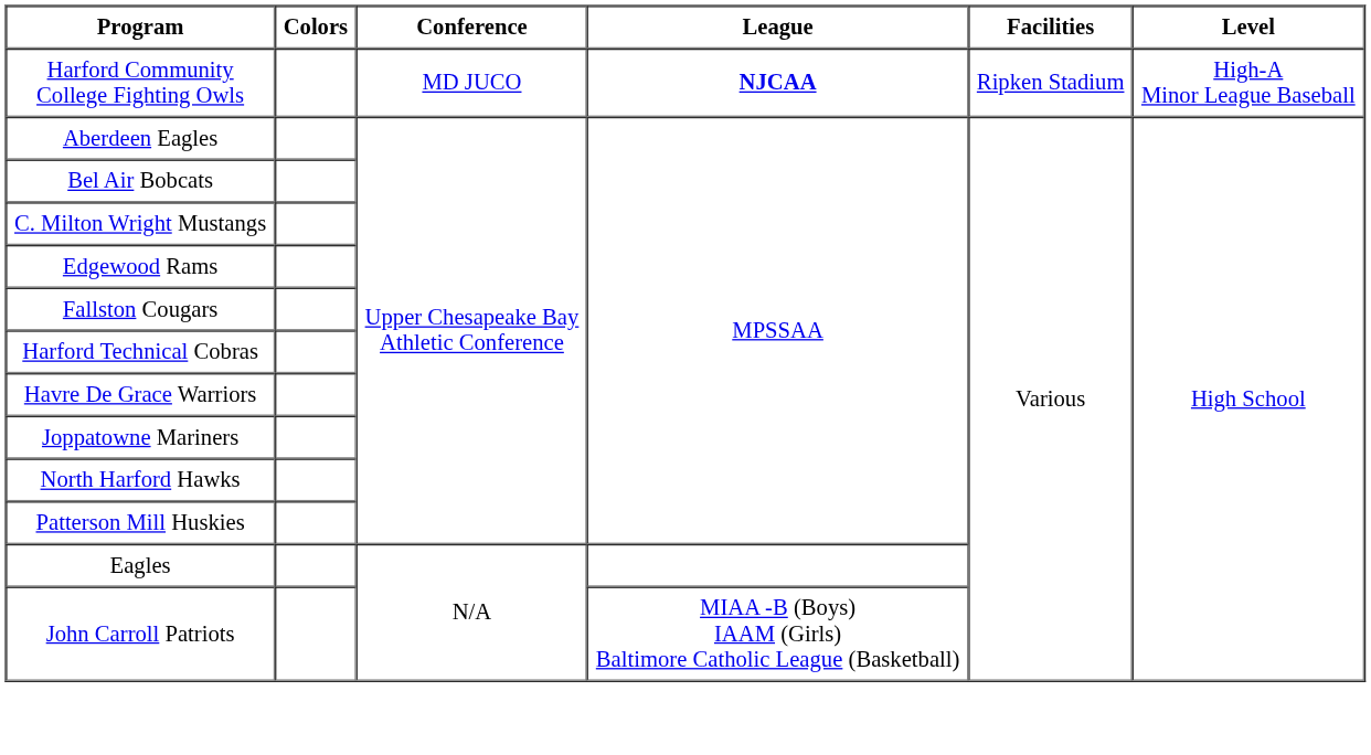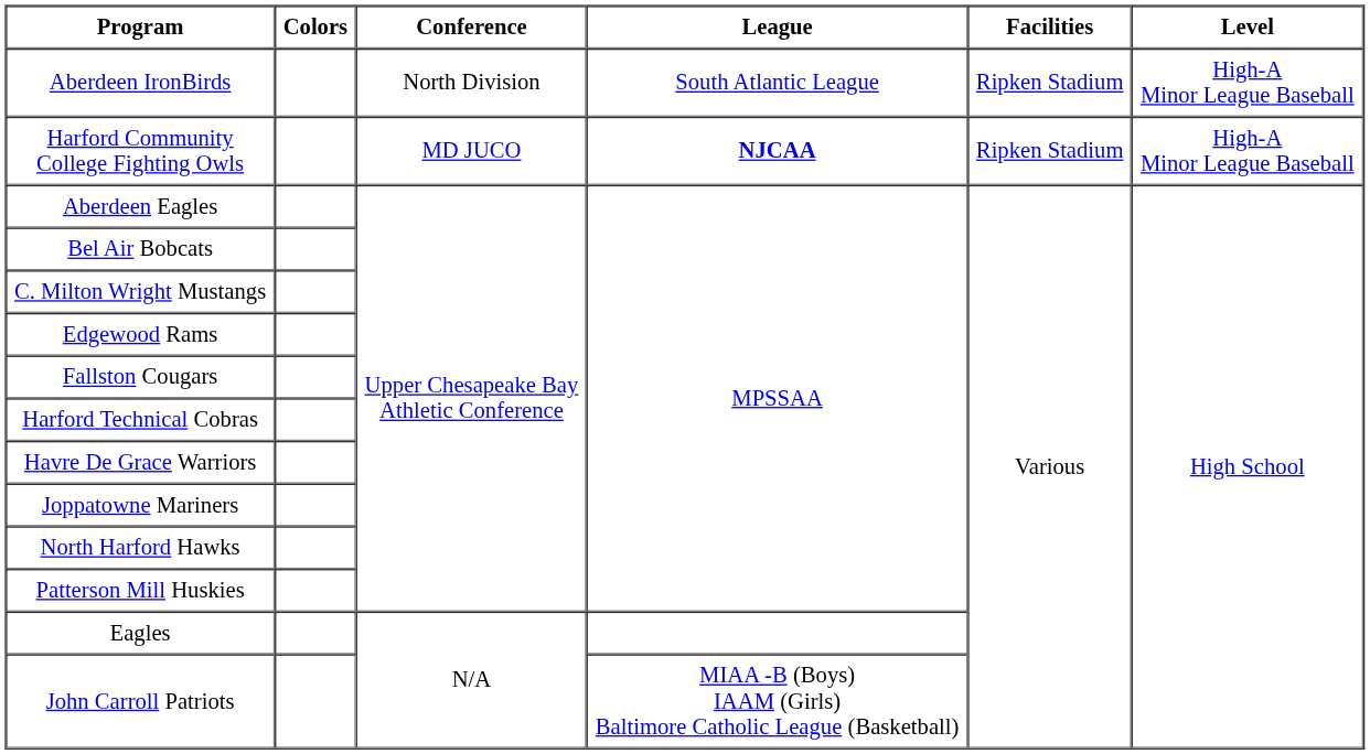+ row: Aberdeen IronBirds | North Division | South Atlantic League | Ripken Stadium | High-A Minor League Baseball
